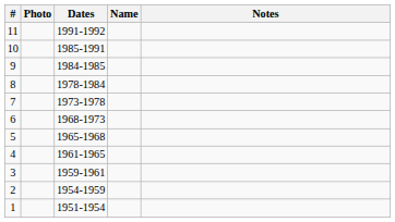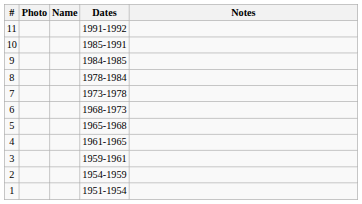columns swapped: Name <-> Dates
